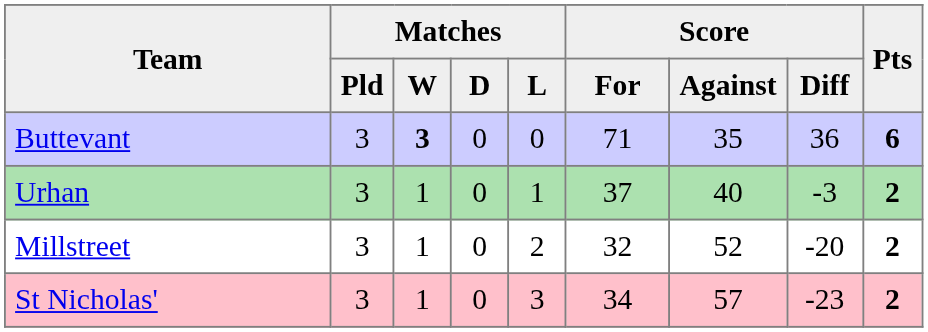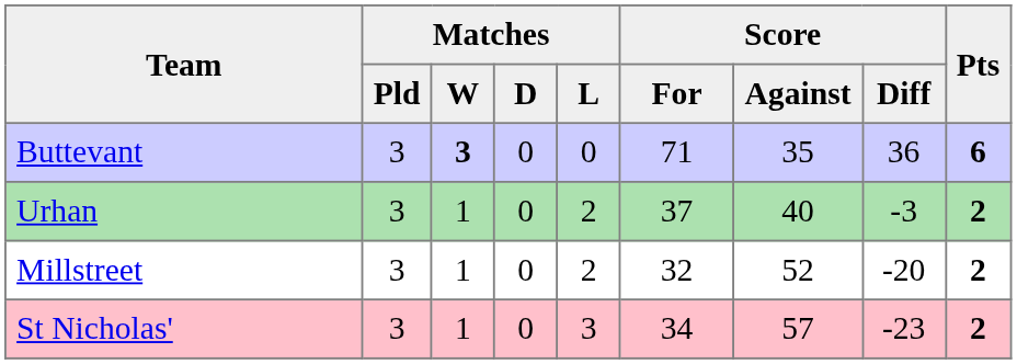Urhan | Matches / L: 1 -> 2
